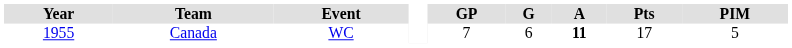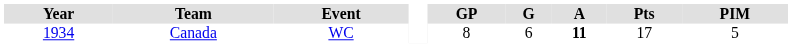Canada | Year: 1955 -> 1934
Canada | GP: 7 -> 8
